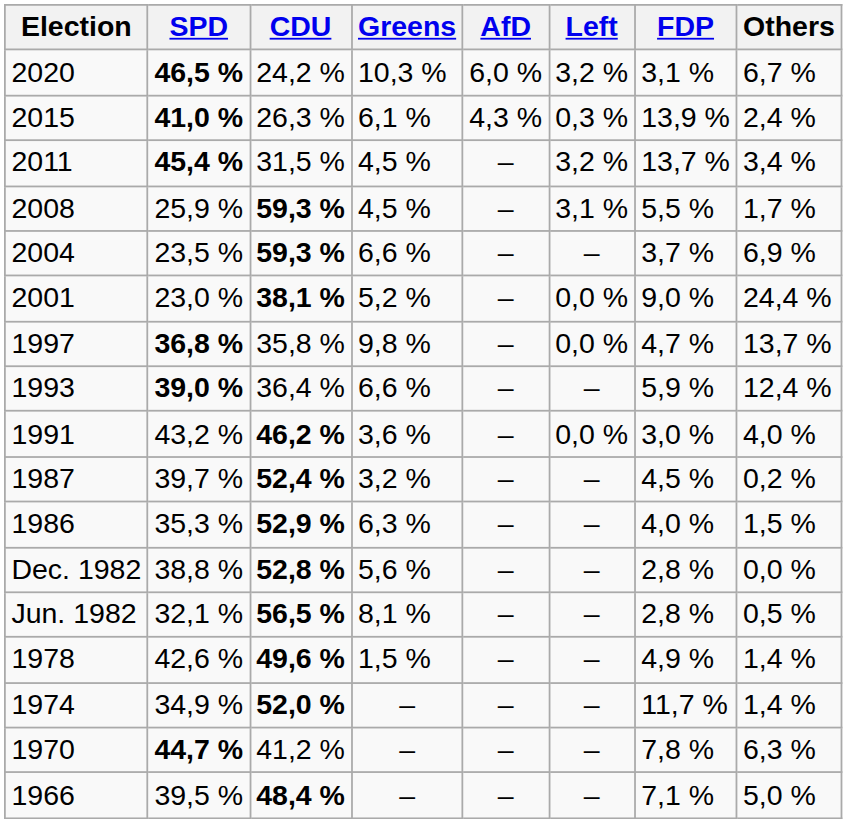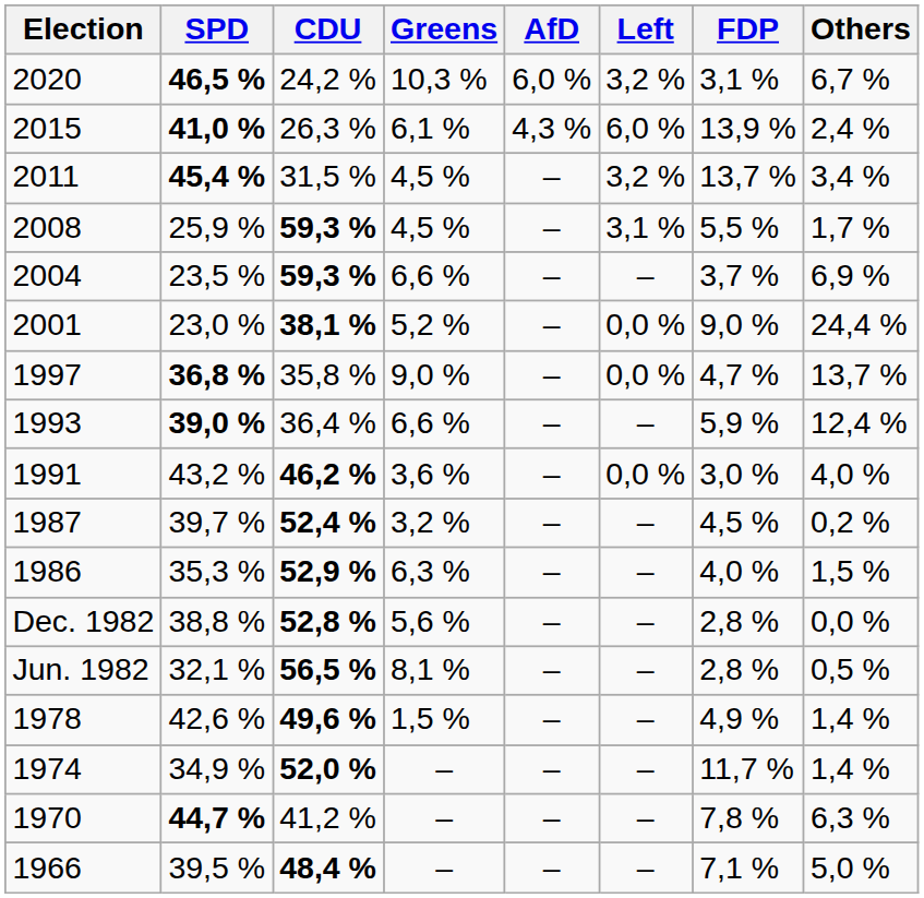2015 | Left: 0,3 % -> 6,0 %
1997 | Greens: 9,8 % -> 9,0 %
